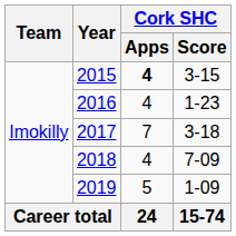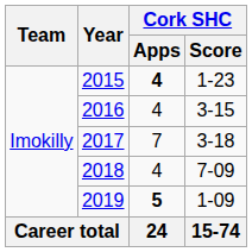2015 | Cork SHC / Score: 3-15 -> 1-23
2016 | Cork SHC / Score: 1-23 -> 3-15
2019 | Cork SHC / Apps: normal -> bold
